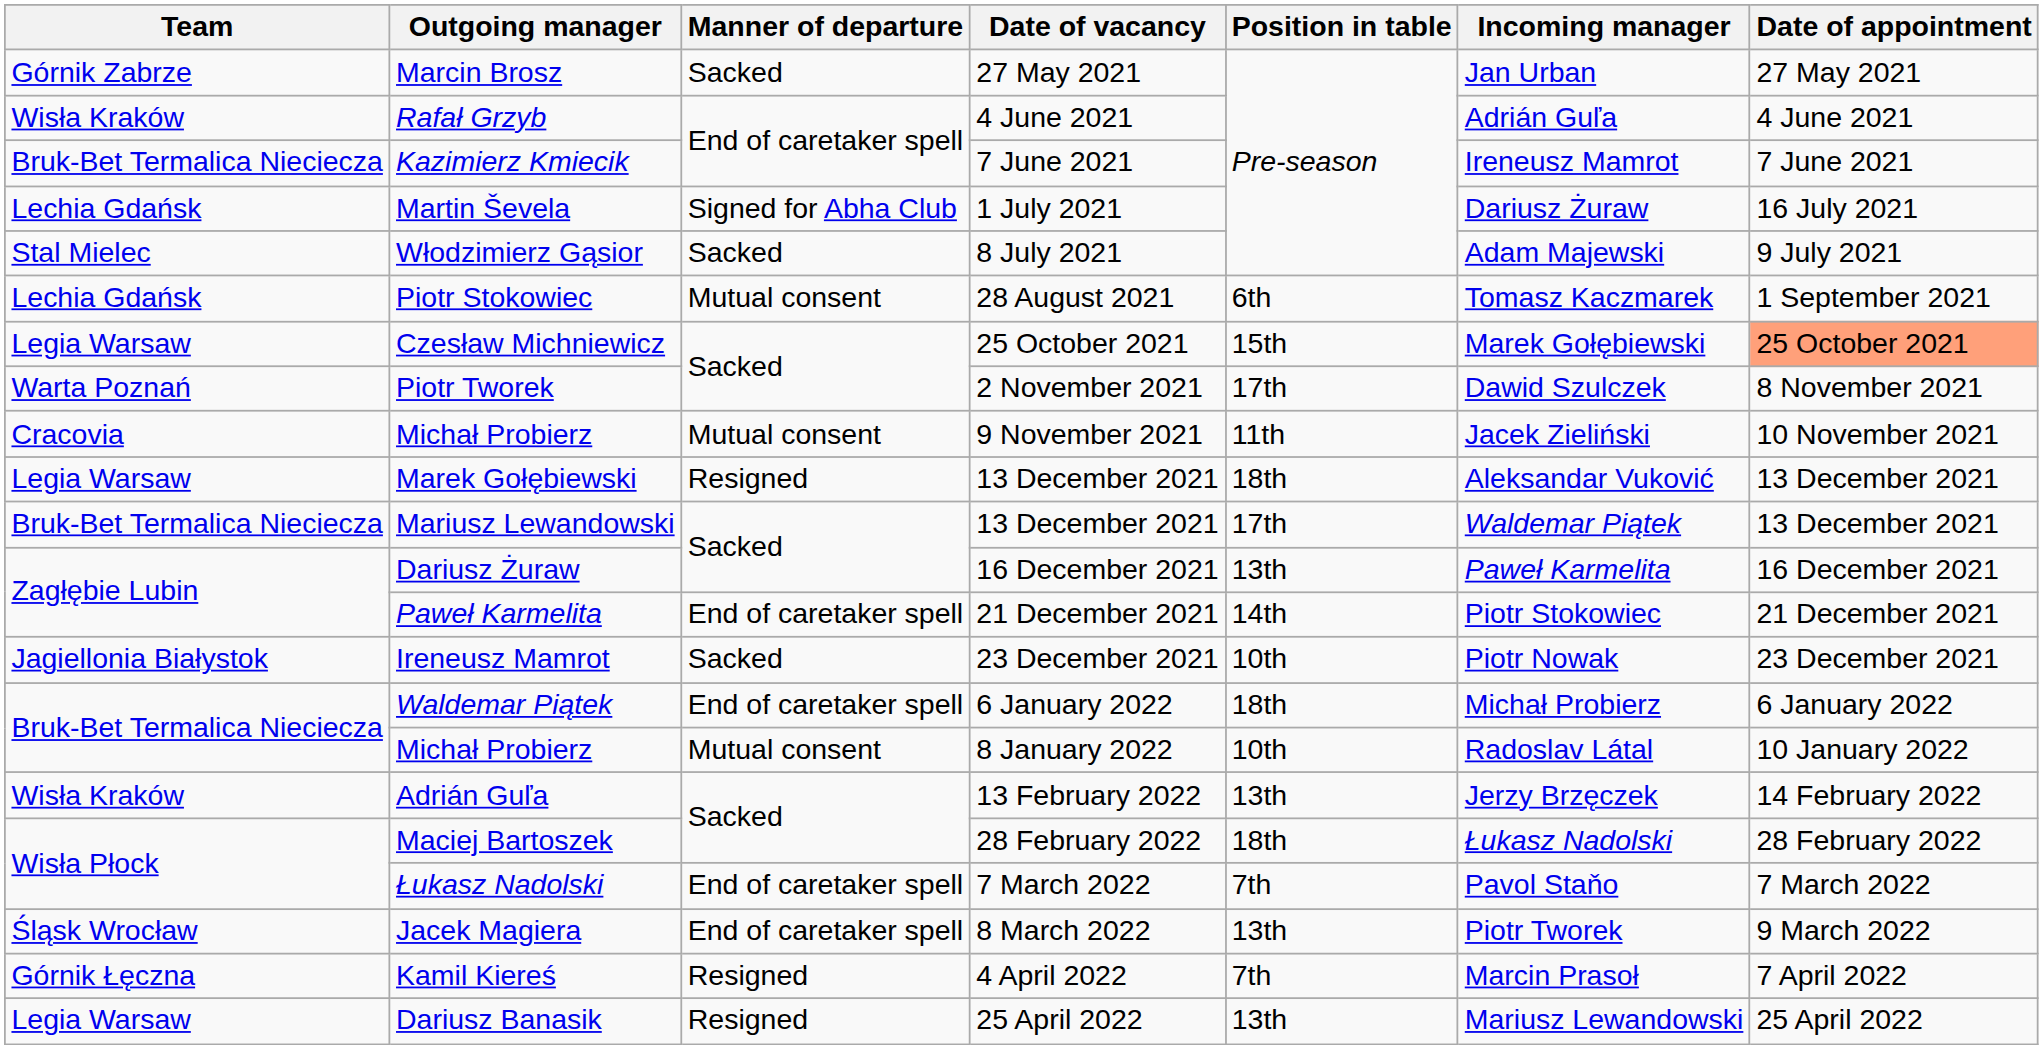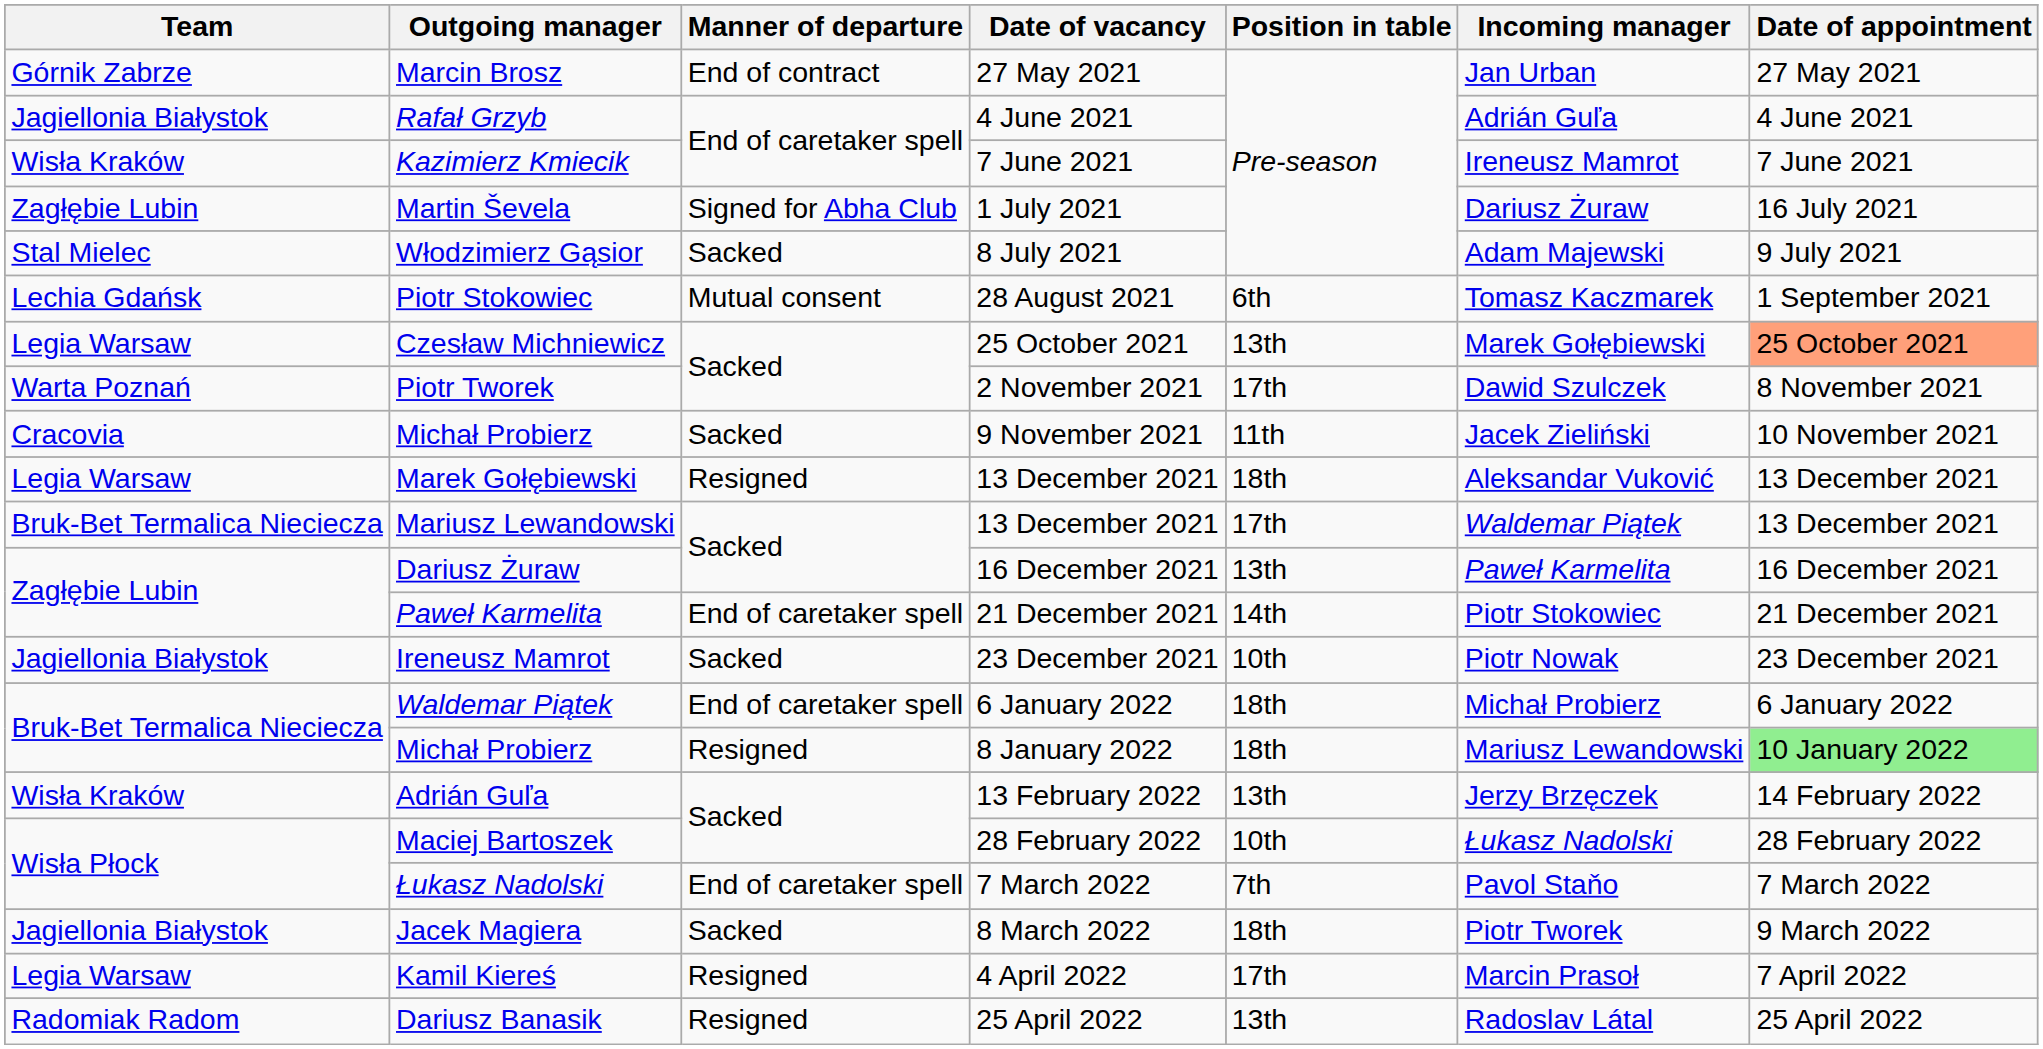Marcin Brosz | Manner of departure: Sacked -> End of contract
Rafał Grzyb | Team: Wisła Kraków -> Jagiellonia Białystok
Kazimierz Kmiecik | Team: Bruk-Bet Termalica Nieciecza -> Wisła Kraków
Martin Ševela | Team: Lechia Gdańsk -> Zagłębie Lubin
Czesław Michniewicz | Position in table: 15th -> 13th
Michał Probierz / 9 November 2021 | Manner of departure: Mutual consent -> Sacked
Michał Probierz / 8 January 2022 | Manner of departure: Mutual consent -> Resigned
Michał Probierz / 8 January 2022 | Position in table: 10th -> 18th
Michał Probierz / 8 January 2022 | Incoming manager: Radoslav Látal -> Mariusz Lewandowski
Michał Probierz / 8 January 2022 | Date of appointment: no background -> lightgreen background
Maciej Bartoszek | Position in table: 18th -> 10th
Jacek Magiera | Team: Śląsk Wrocław -> Jagiellonia Białystok
Jacek Magiera | Manner of departure: End of caretaker spell -> Sacked
Jacek Magiera | Position in table: 13th -> 18th
Kamil Kiereś | Team: Górnik Łęczna -> Legia Warsaw
Kamil Kiereś | Position in table: 7th -> 17th
Dariusz Banasik | Team: Legia Warsaw -> Radomiak Radom
Dariusz Banasik | Incoming manager: Mariusz Lewandowski -> Radoslav Látal
